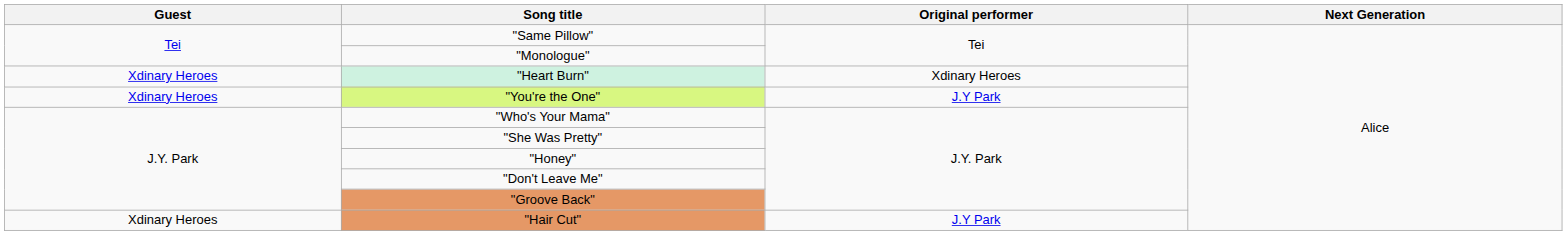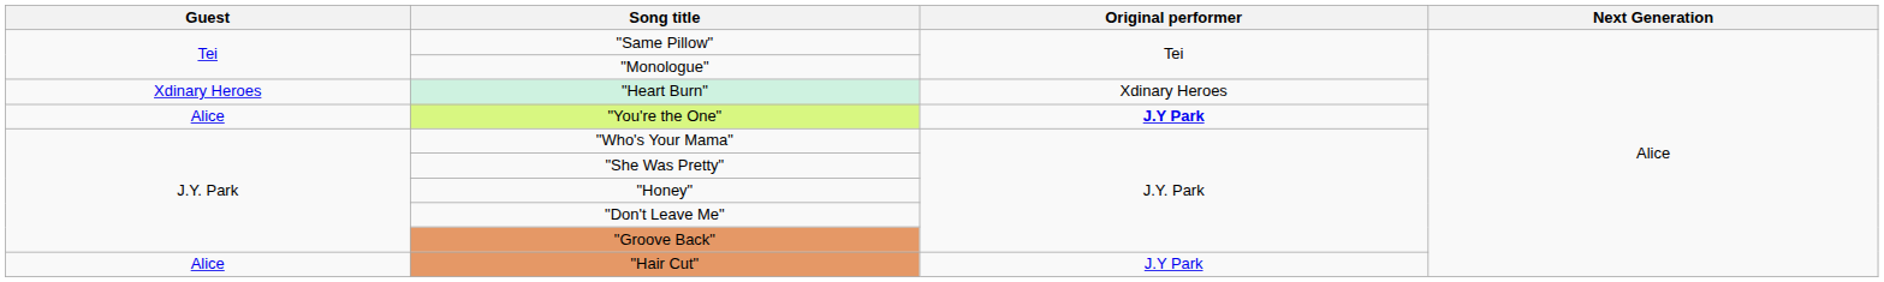"You're the One" | Guest: Xdinary Heroes -> Alice
"You're the One" | Original performer: normal -> bold
"Hair Cut" | Guest: Xdinary Heroes -> Alice
